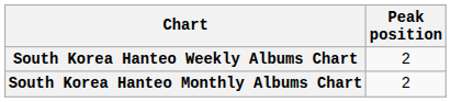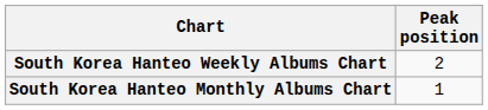South Korea Hanteo Monthly Albums Chart | Peak position: 2 -> 1
